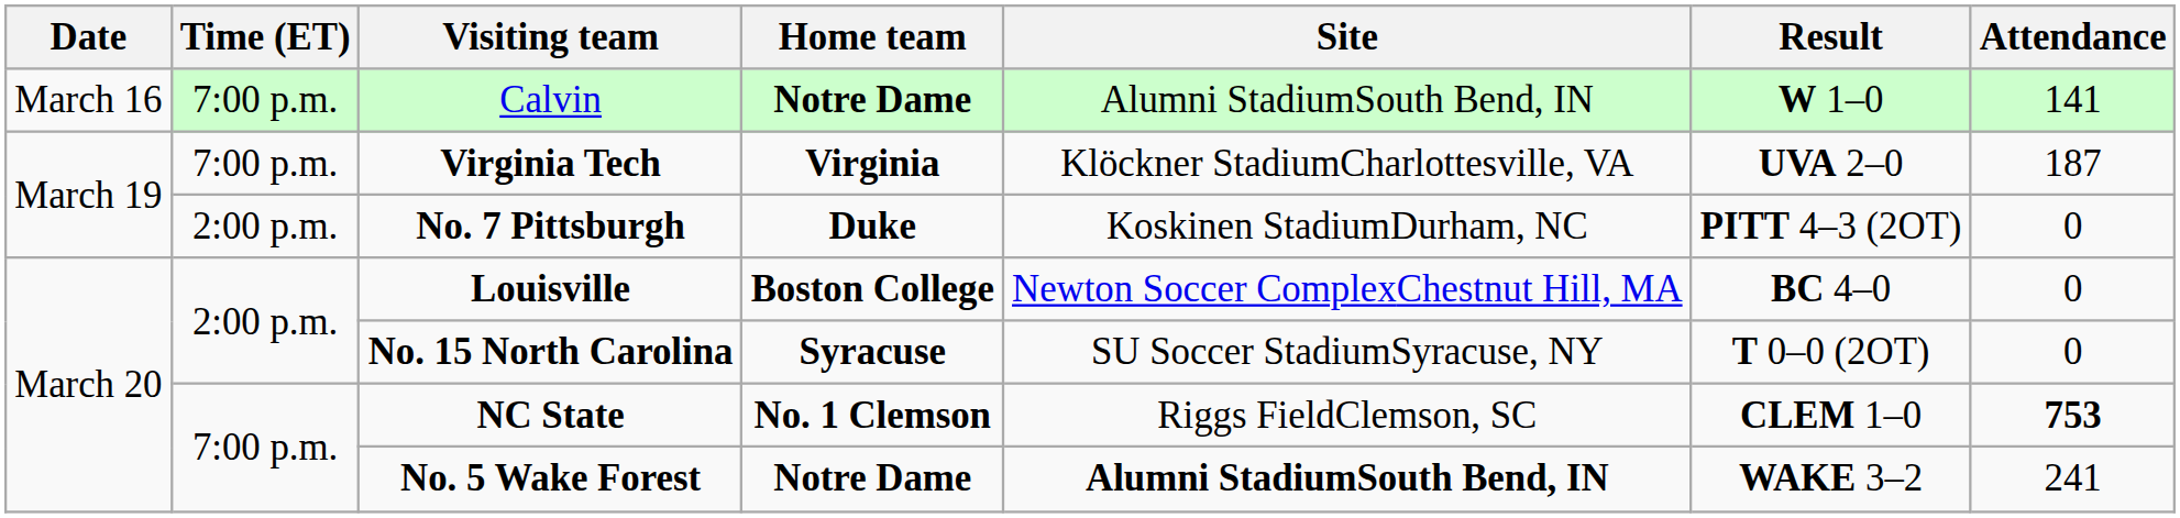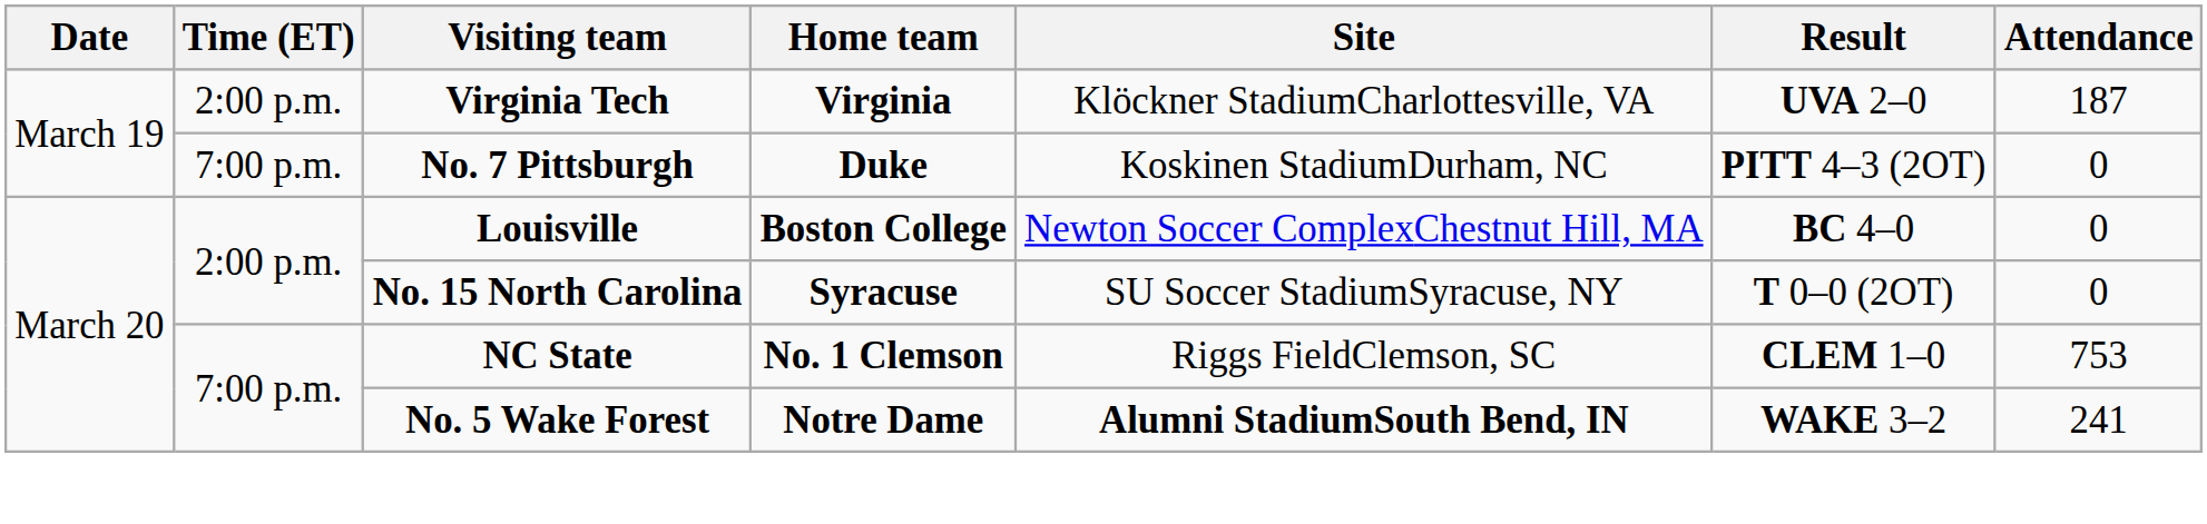- row: March 16 | 7:00 p.m. | Calvin | Notre Dame | Alumni StadiumSouth Bend, IN | W 1–0 | 141
Virginia Tech | Time (ET): 7:00 p.m. -> 2:00 p.m.
No. 7 Pittsburgh | Time (ET): 2:00 p.m. -> 7:00 p.m.
NC State | Attendance: bold -> normal
